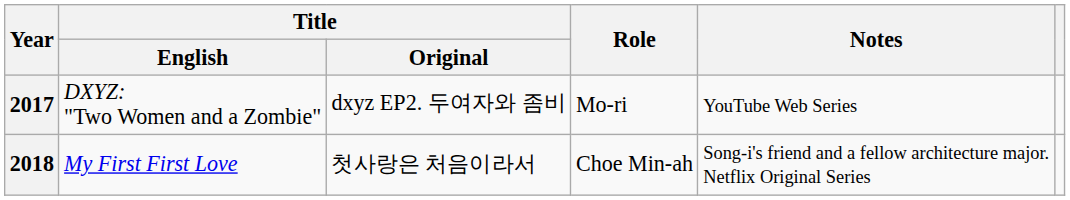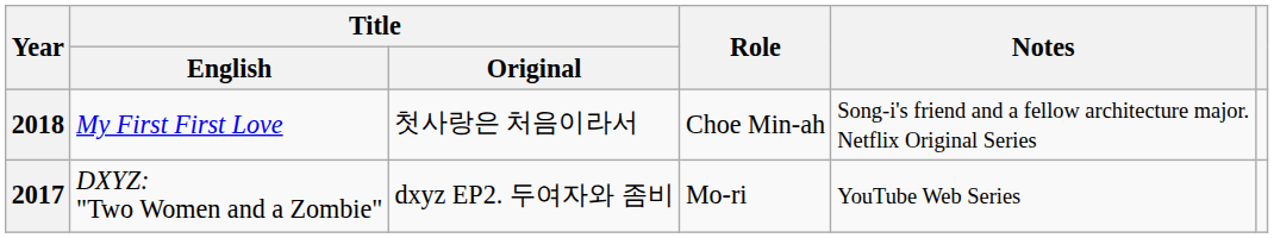rows swapped: 2017 <-> 2018
